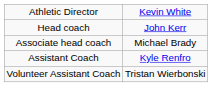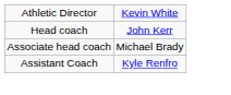- row: Volunteer Assistant Coach | Tristan Wierbonski
